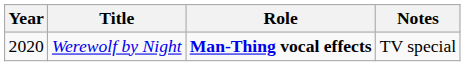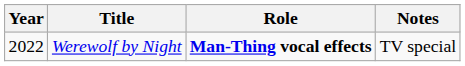Werewolf by Night | Year: 2020 -> 2022
